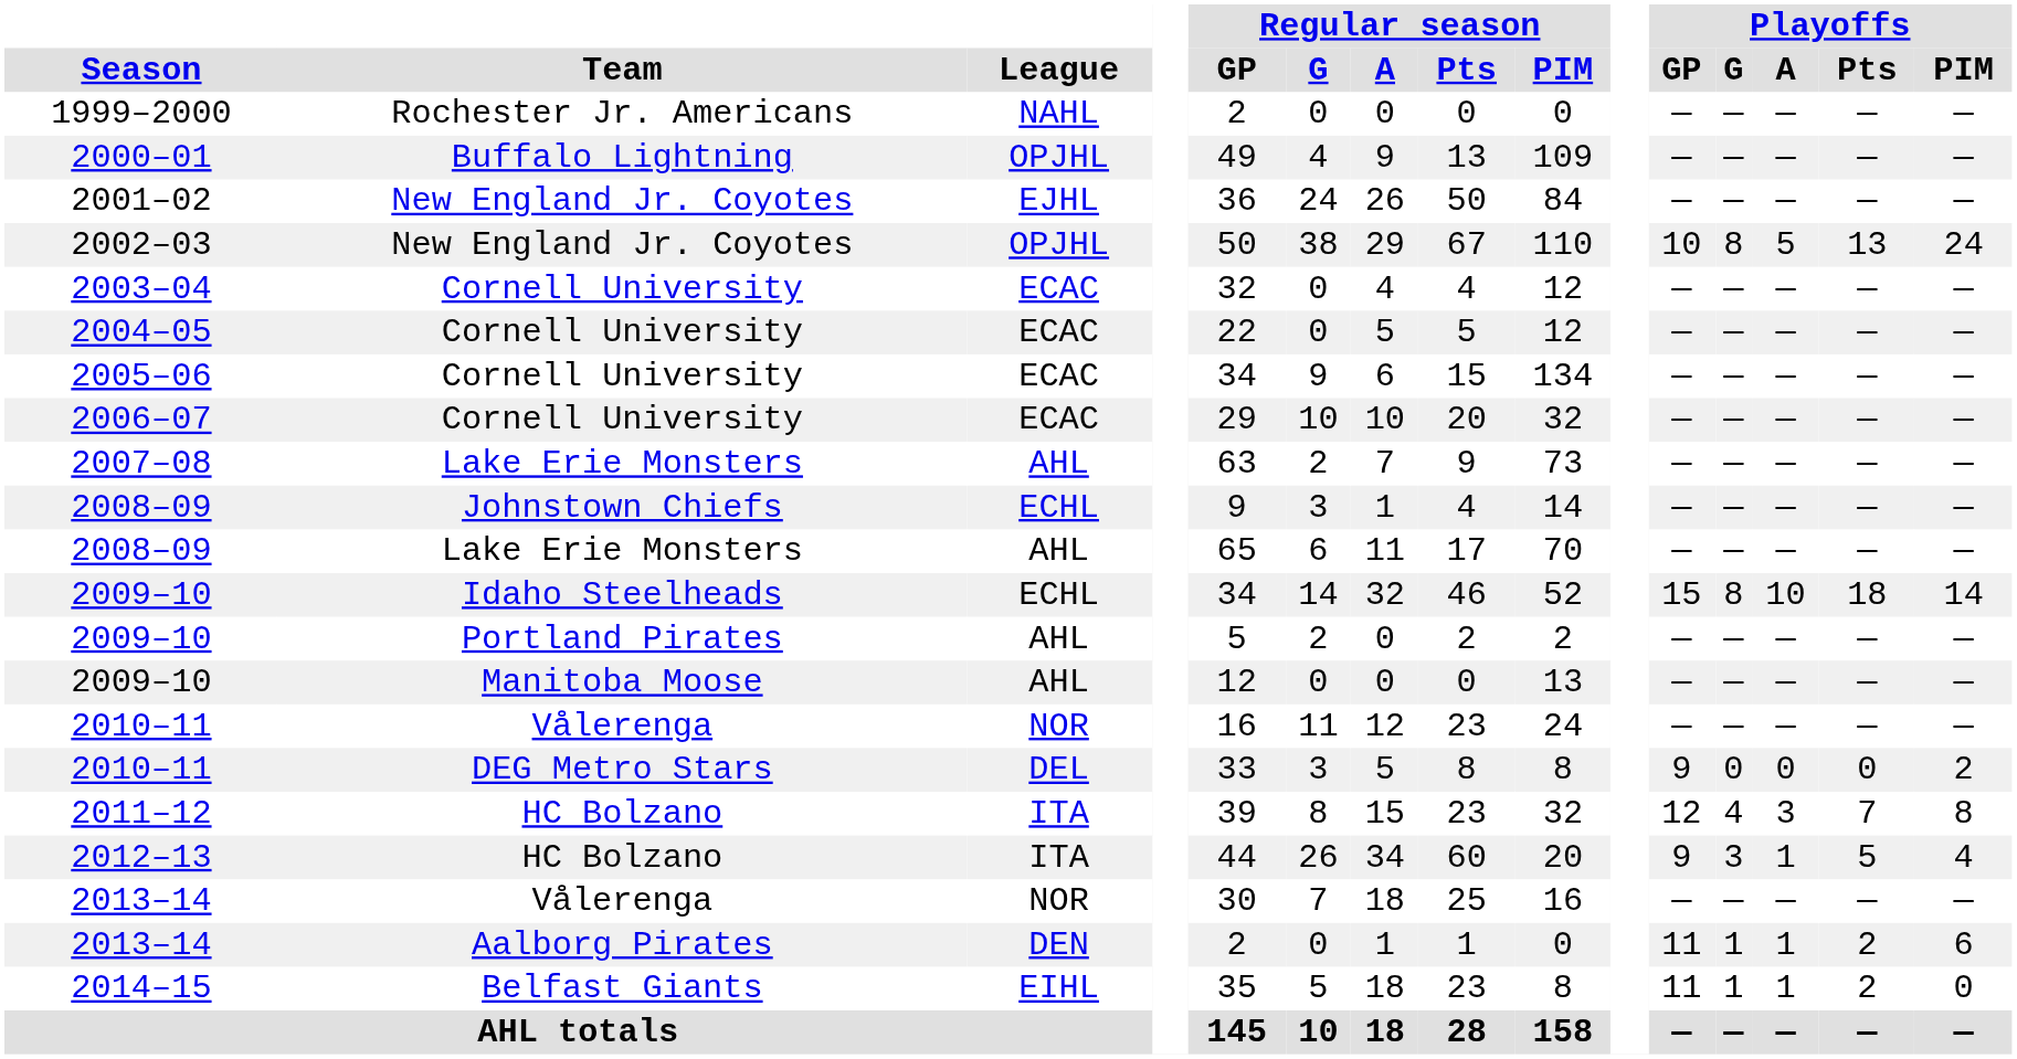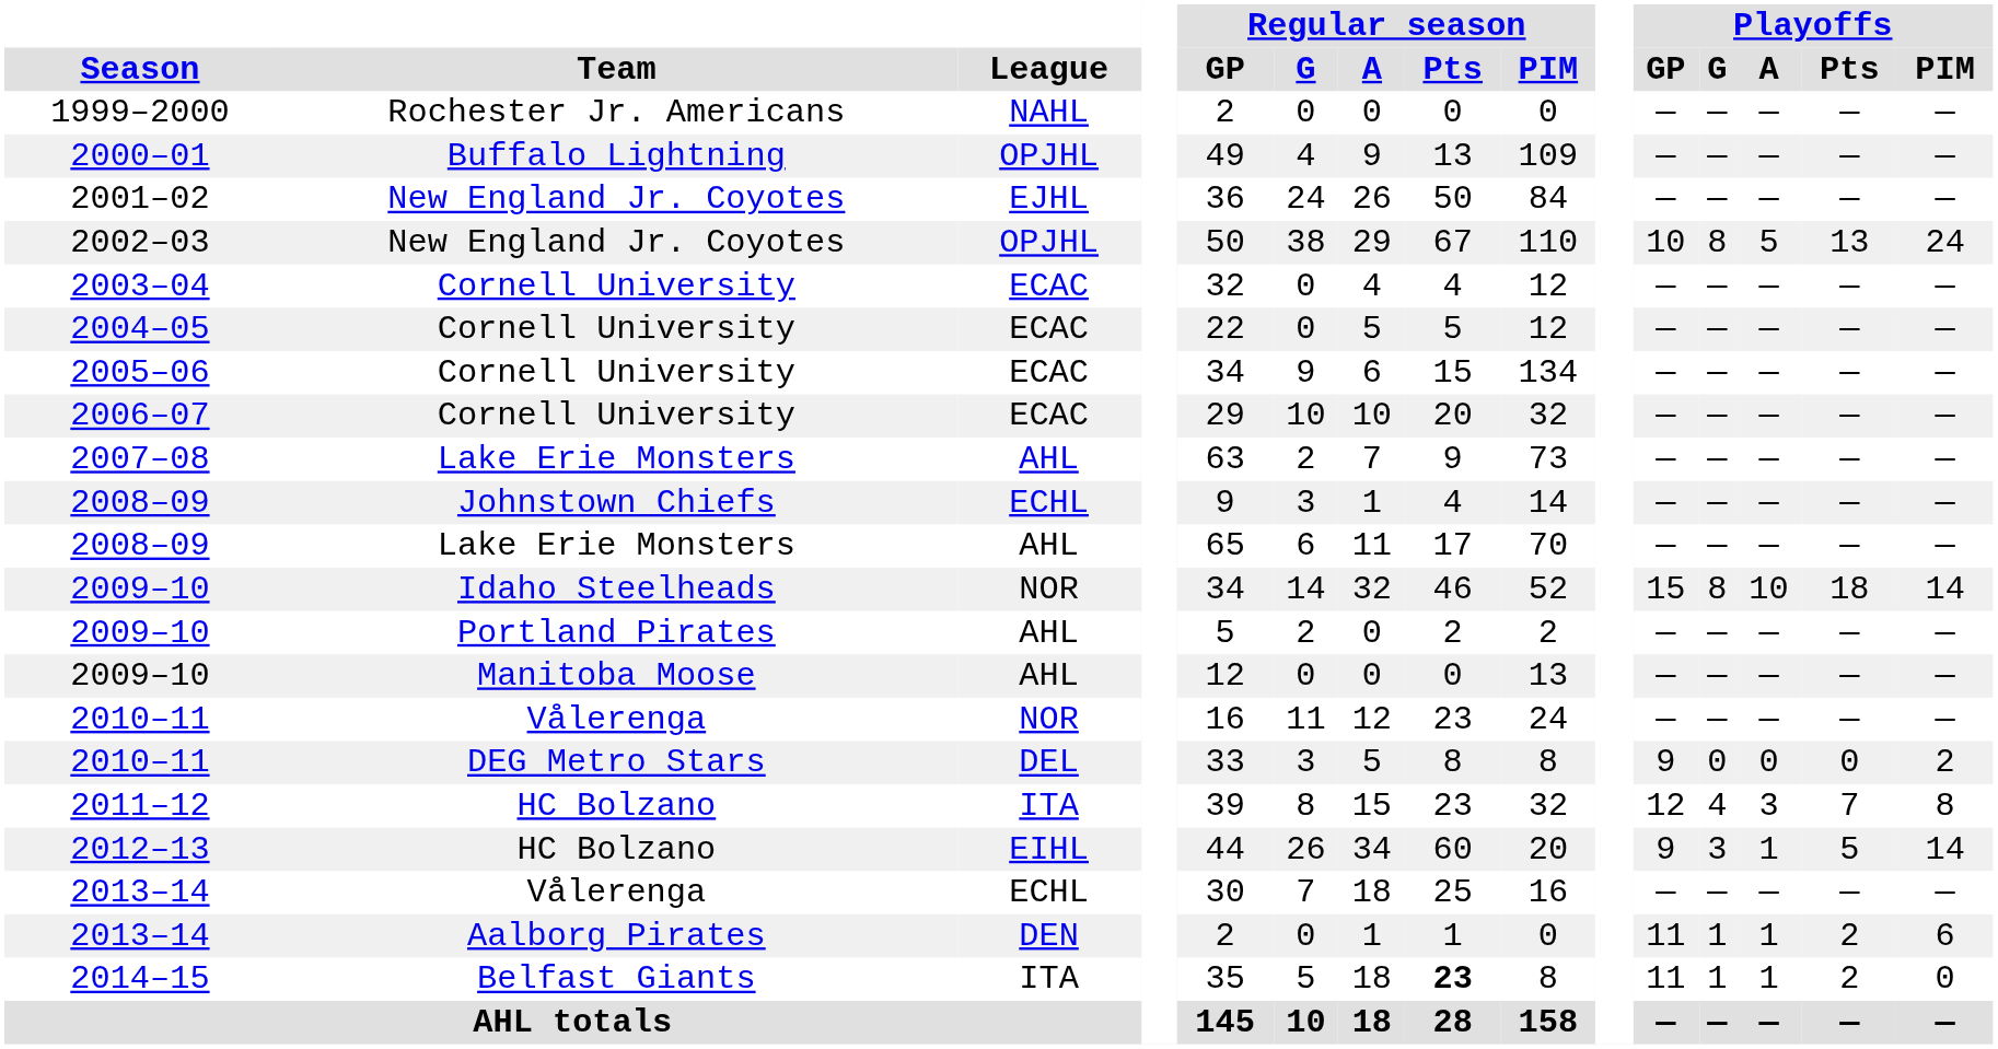2009–10 / Idaho Steelheads | League: ECHL -> NOR
2012–13 | League: ITA -> EIHL
2012–13 | Playoffs / PIM: 4 -> 14
2013–14 / Vålerenga | League: NOR -> ECHL
2014–15 | League: EIHL -> ITA
2014–15 | Regular season / Pts: normal -> bold
